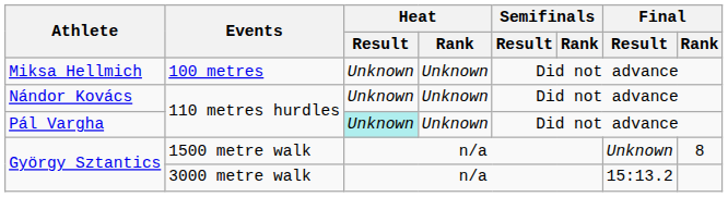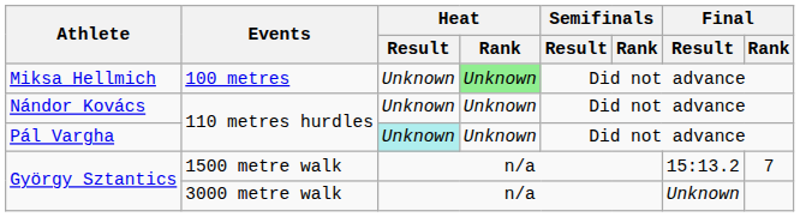Miksa Hellmich | Heat / Rank: no background -> lightgreen background
György Sztantics / 1500 metre walk | Final / Result: Unknown -> 15:13.2
György Sztantics / 1500 metre walk | Final / Rank: 8 -> 7
György Sztantics / 3000 metre walk | Final / Result: 15:13.2 -> Unknown
